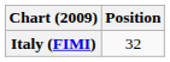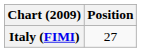Italy (FIMI) | Position: 32 -> 27
